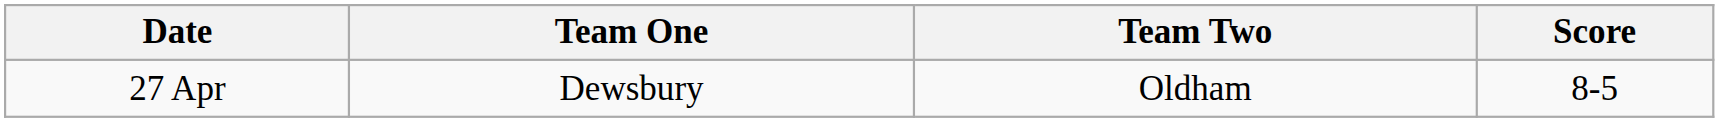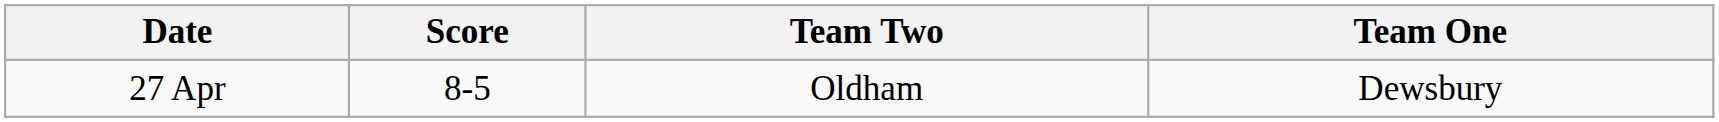columns swapped: Team One <-> Score
